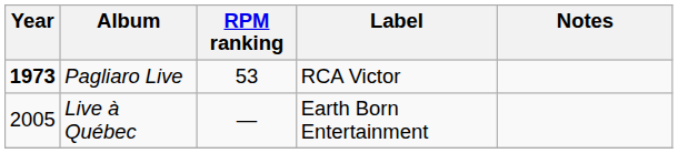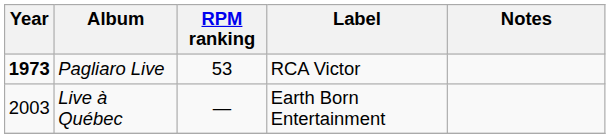Live à Québec | Year: 2005 -> 2003
